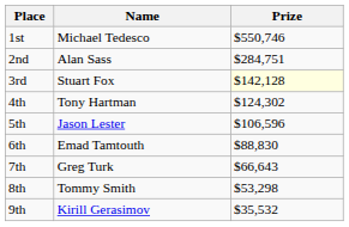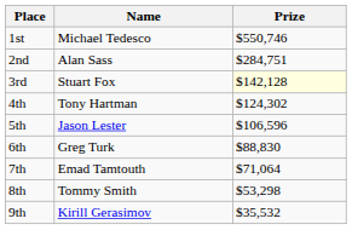6th | Name: Emad Tamtouth -> Greg Turk
7th | Name: Greg Turk -> Emad Tamtouth
7th | Prize: $66,643 -> $71,064
